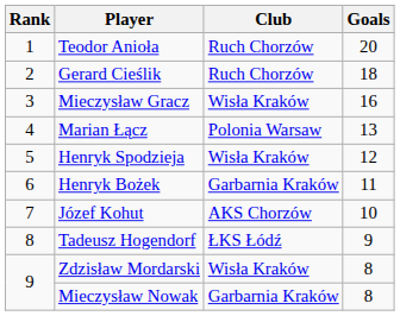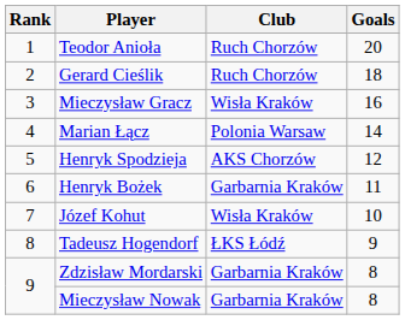Marian Łącz | Goals: 13 -> 14
Henryk Spodzieja | Club: Wisła Kraków -> AKS Chorzów
Józef Kohut | Club: AKS Chorzów -> Wisła Kraków
Zdzisław Mordarski | Club: Wisła Kraków -> Garbarnia Kraków
